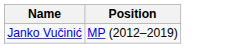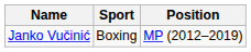+ column: Sport | Boxing
